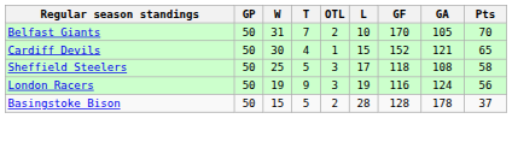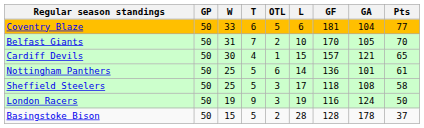+ row: Coventry Blaze | 50 | 33 | 6 | 5 | 6 | 181 | 104 | 77
Cardiff Devils | GF: 152 -> 157
+ row: Nottingham Panthers | 50 | 25 | 5 | 6 | 14 | 136 | 101 | 61
London Racers | Pts: 56 -> 50
